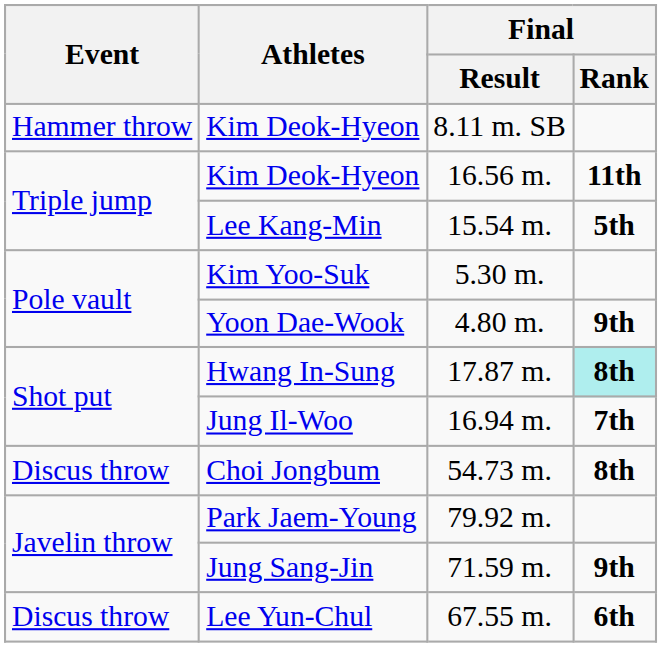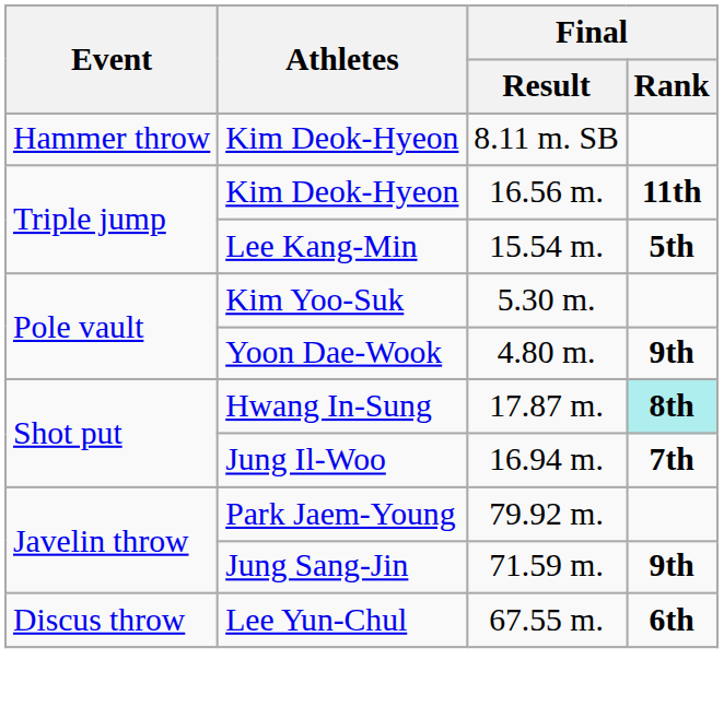- row: Discus throw | Choi Jongbum | 54.73 m. | 8th
